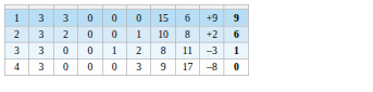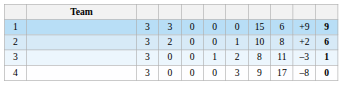+ column: Team
